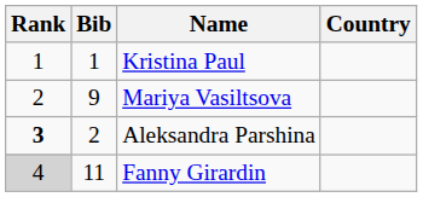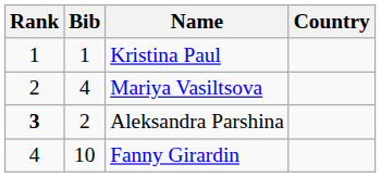Mariya Vasiltsova | Bib: 9 -> 4
Fanny Girardin | Rank: lightgrey background -> no background
Fanny Girardin | Bib: 11 -> 10
